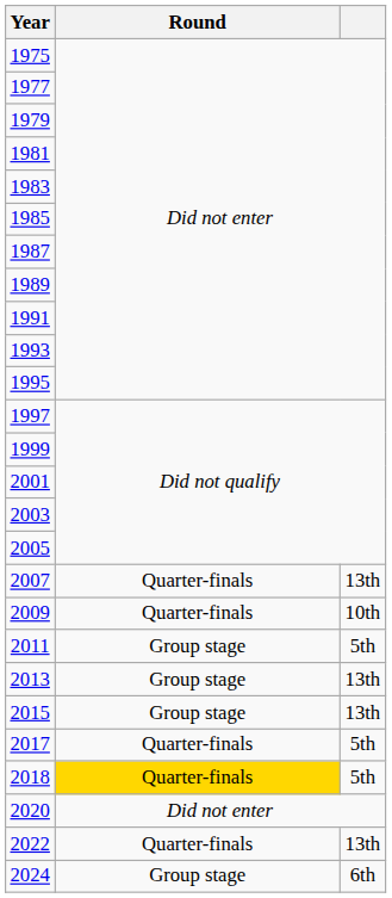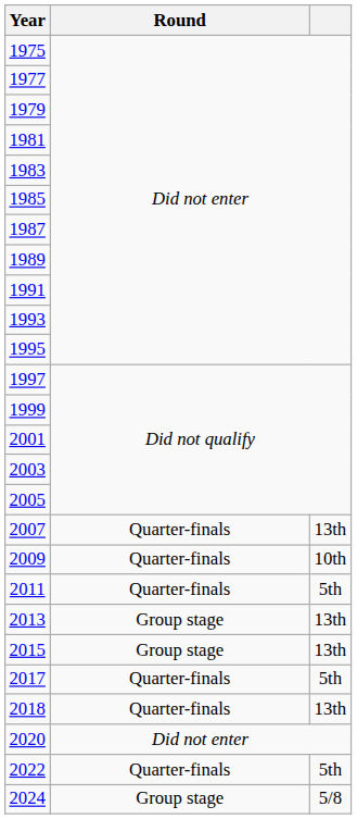2011 | Round: Group stage -> Quarter-finals
2018 | Round: gold background -> no background
2018 | column 3: 5th -> 13th
2022 | column 3: 13th -> 5th
2024 | column 3: 6th -> 5/8
